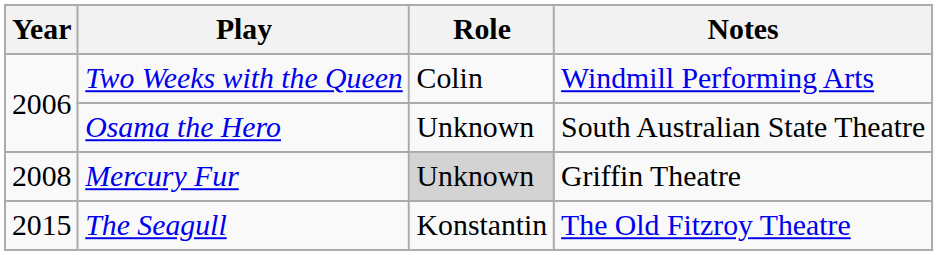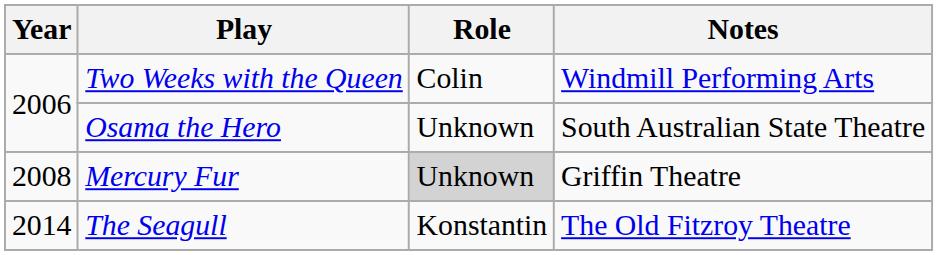The Seagull | Year: 2015 -> 2014
